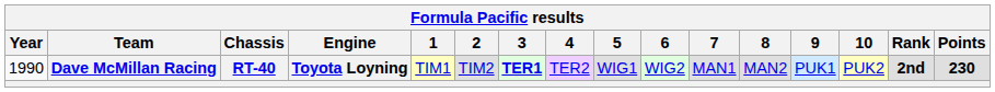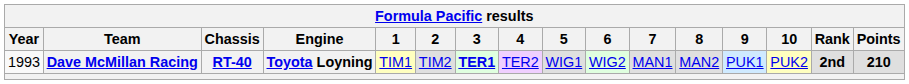Dave McMillan Racing | Year: 1990 -> 1993
Dave McMillan Racing | Points: 230 -> 210
